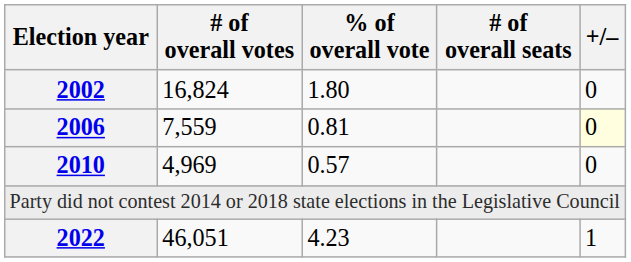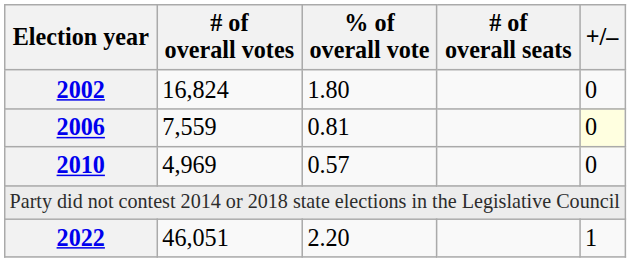2022 | % of overall vote: 4.23 -> 2.20
